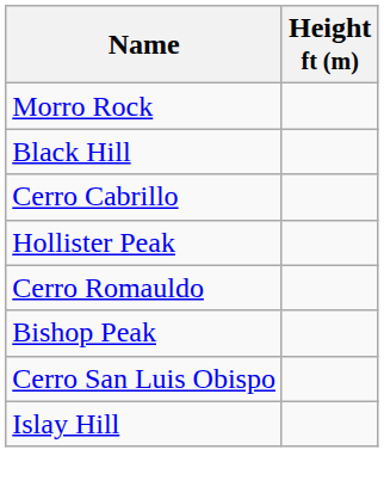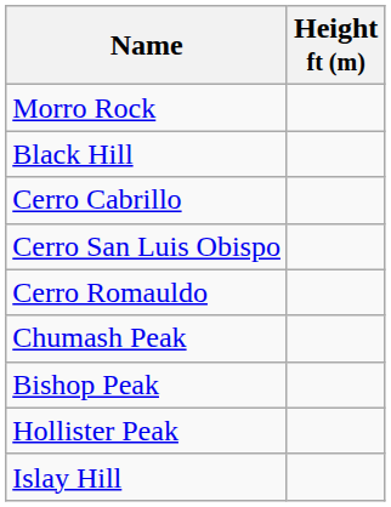rows swapped: Hollister Peak <-> Cerro San Luis Obispo
+ row: Chumash Peak
